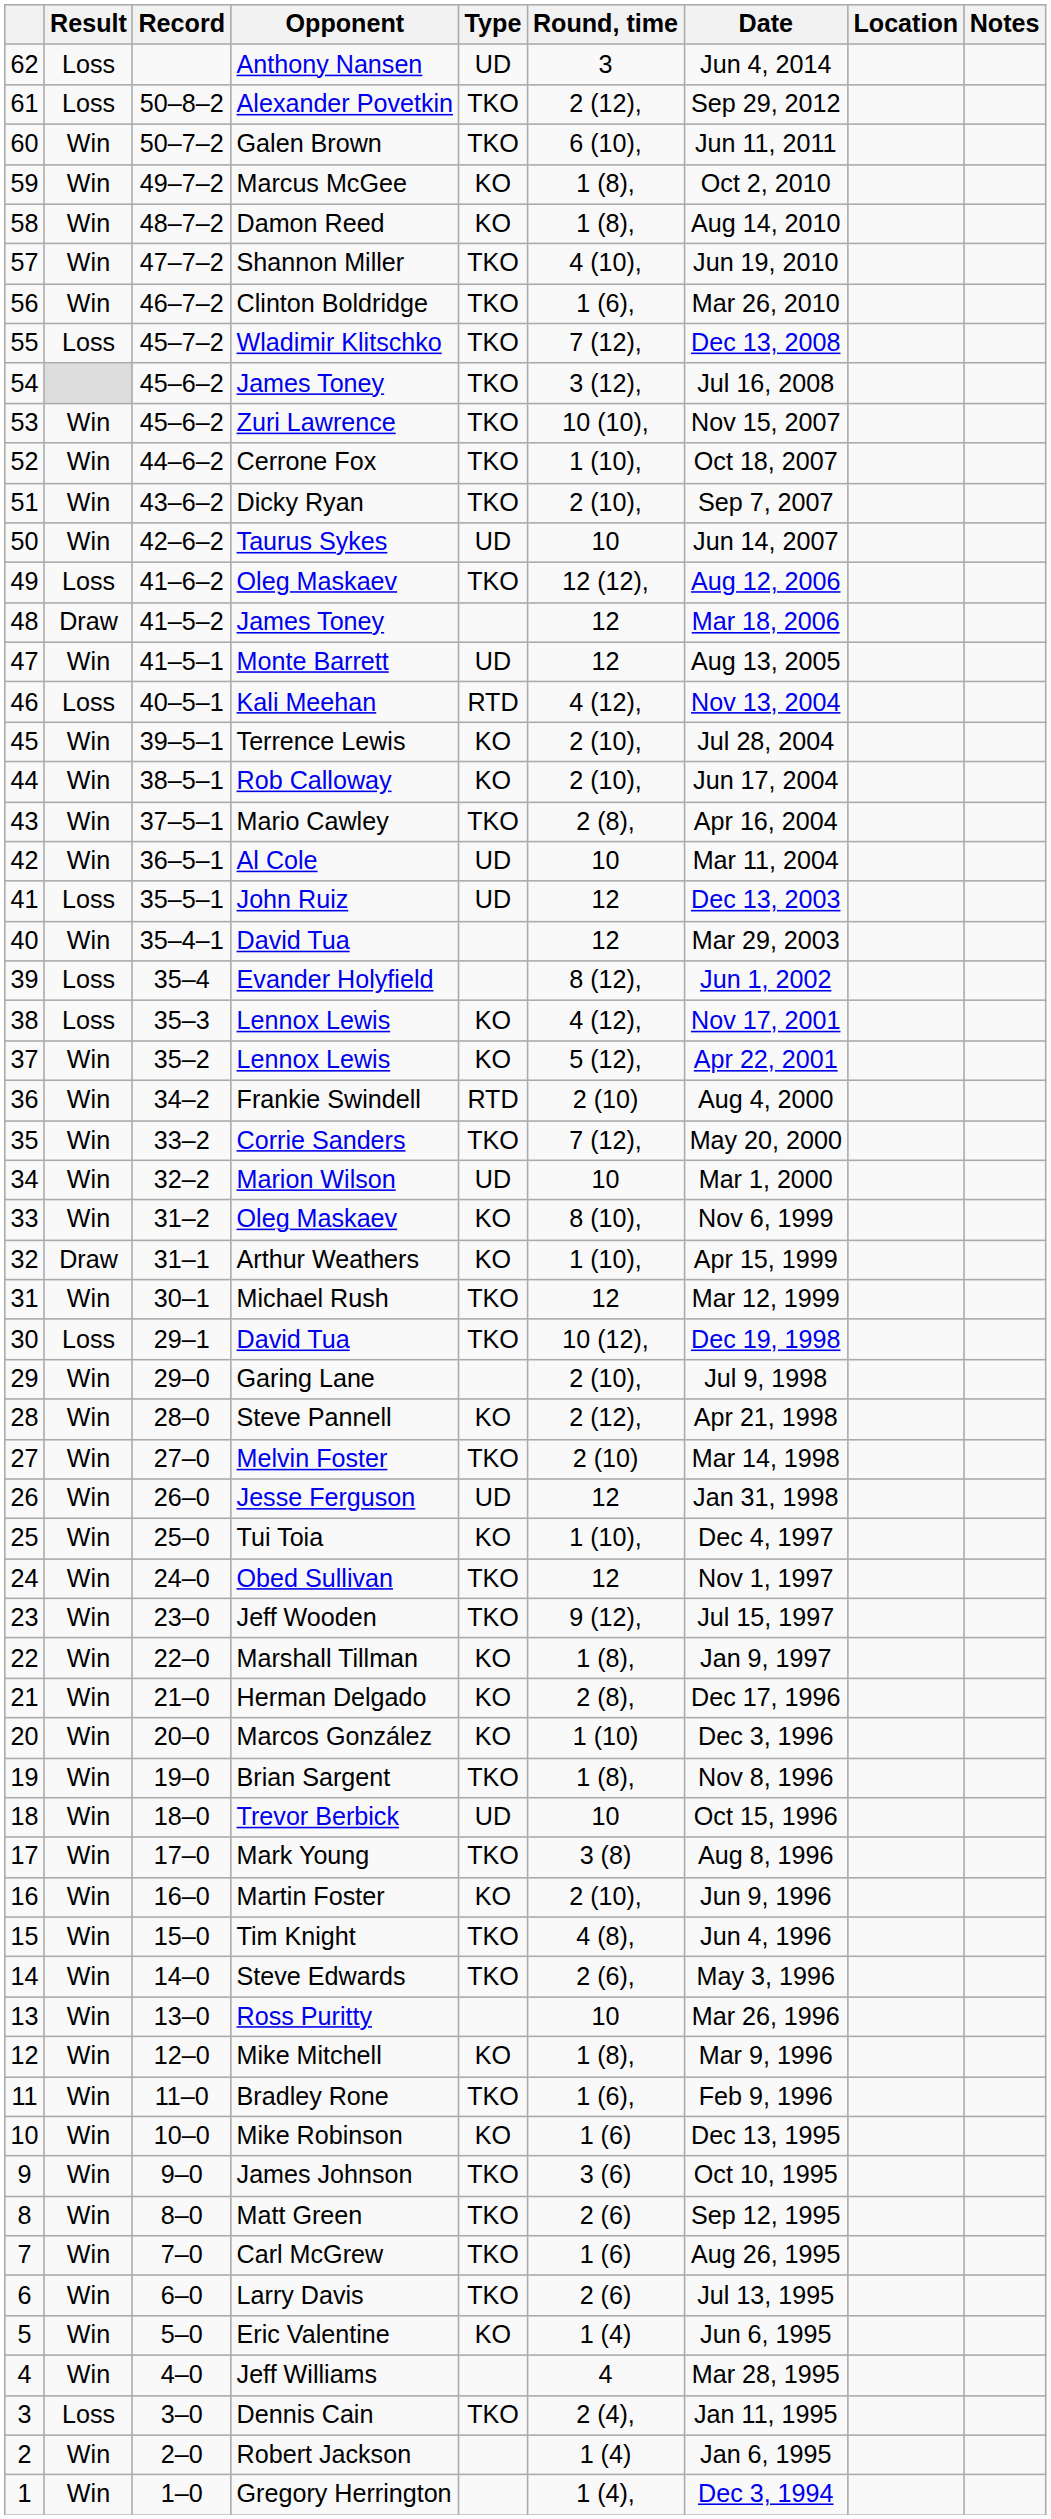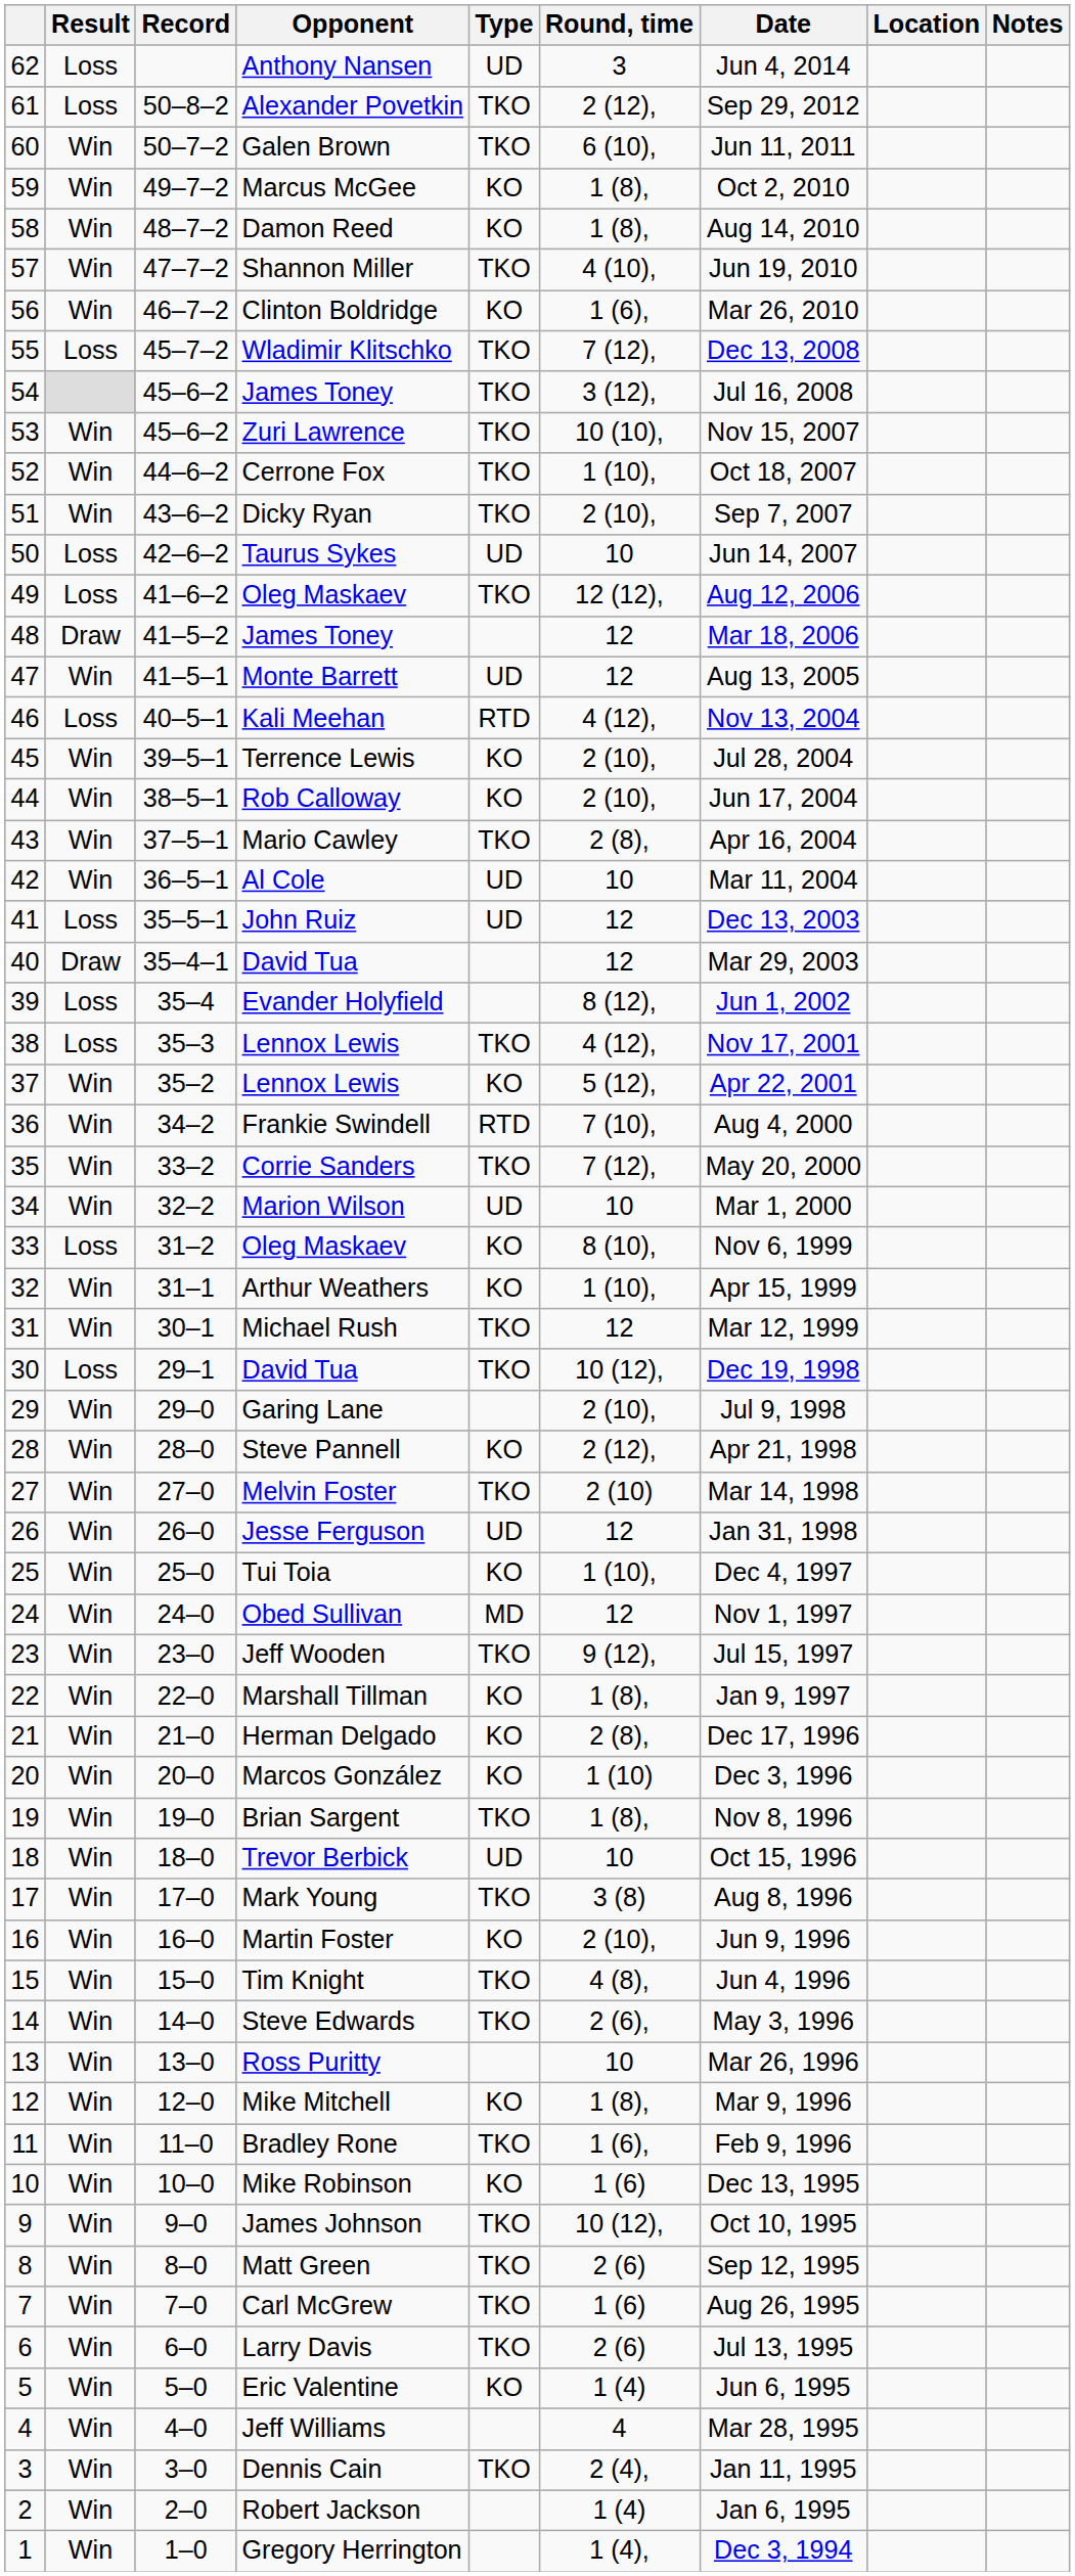Clinton Boldridge | Type: TKO -> KO
Taurus Sykes | Result: Win -> Loss
40 / David Tua | Result: Win -> Draw
38 / Lennox Lewis | Type: KO -> TKO
Frankie Swindell | Round, time: 2 (10) -> 7 (10),
33 / Oleg Maskaev | Result: Win -> Loss
Arthur Weathers | Result: Draw -> Win
Obed Sullivan | Type: TKO -> MD
James Johnson | Round, time: 3 (6) -> 10 (12),
Dennis Cain | Result: Loss -> Win
